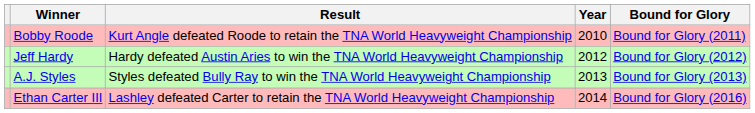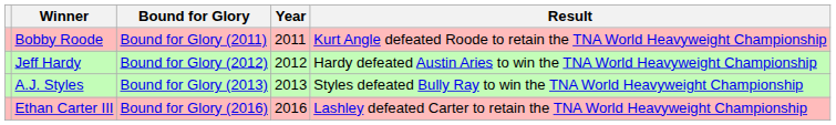columns swapped: Bound for Glory <-> Result
Bobby Roode | Year: 2010 -> 2011
Ethan Carter III | Year: 2014 -> 2016
